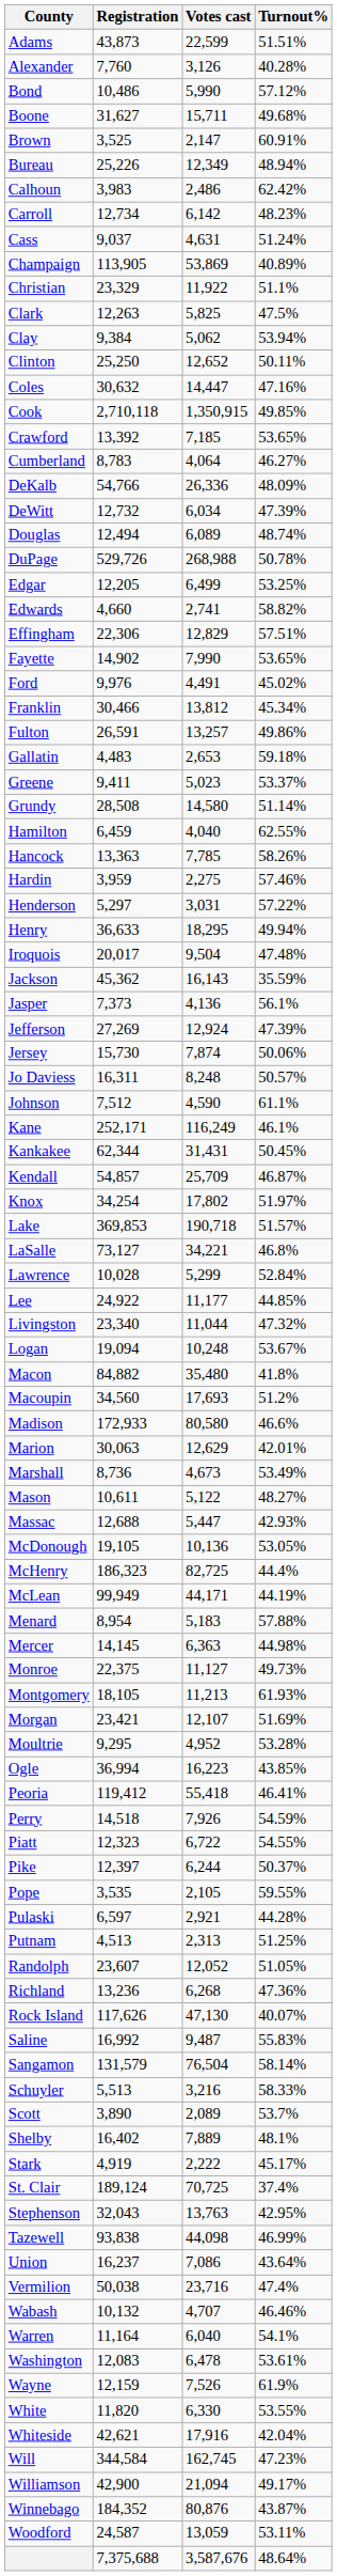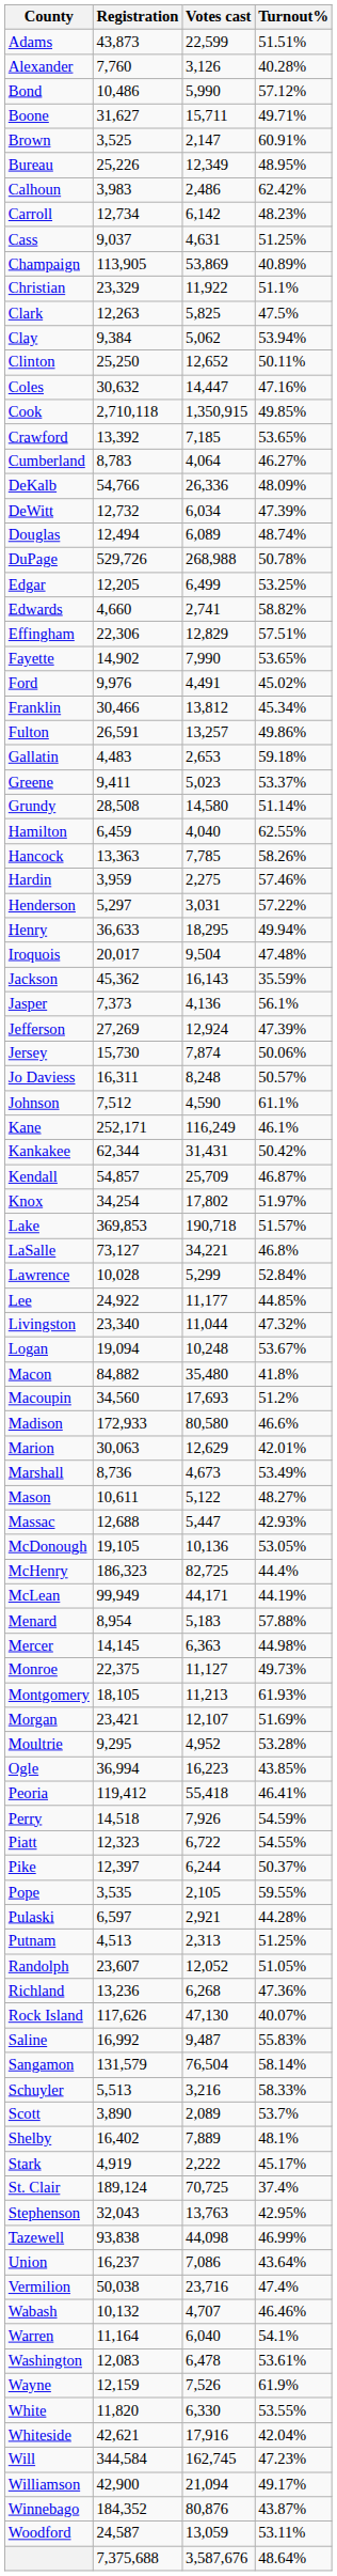Boone | Turnout%: 49.68% -> 49.71%
Bureau | Turnout%: 48.94% -> 48.95%
Cass | Turnout%: 51.24% -> 51.25%
Kankakee | Turnout%: 50.45% -> 50.42%
